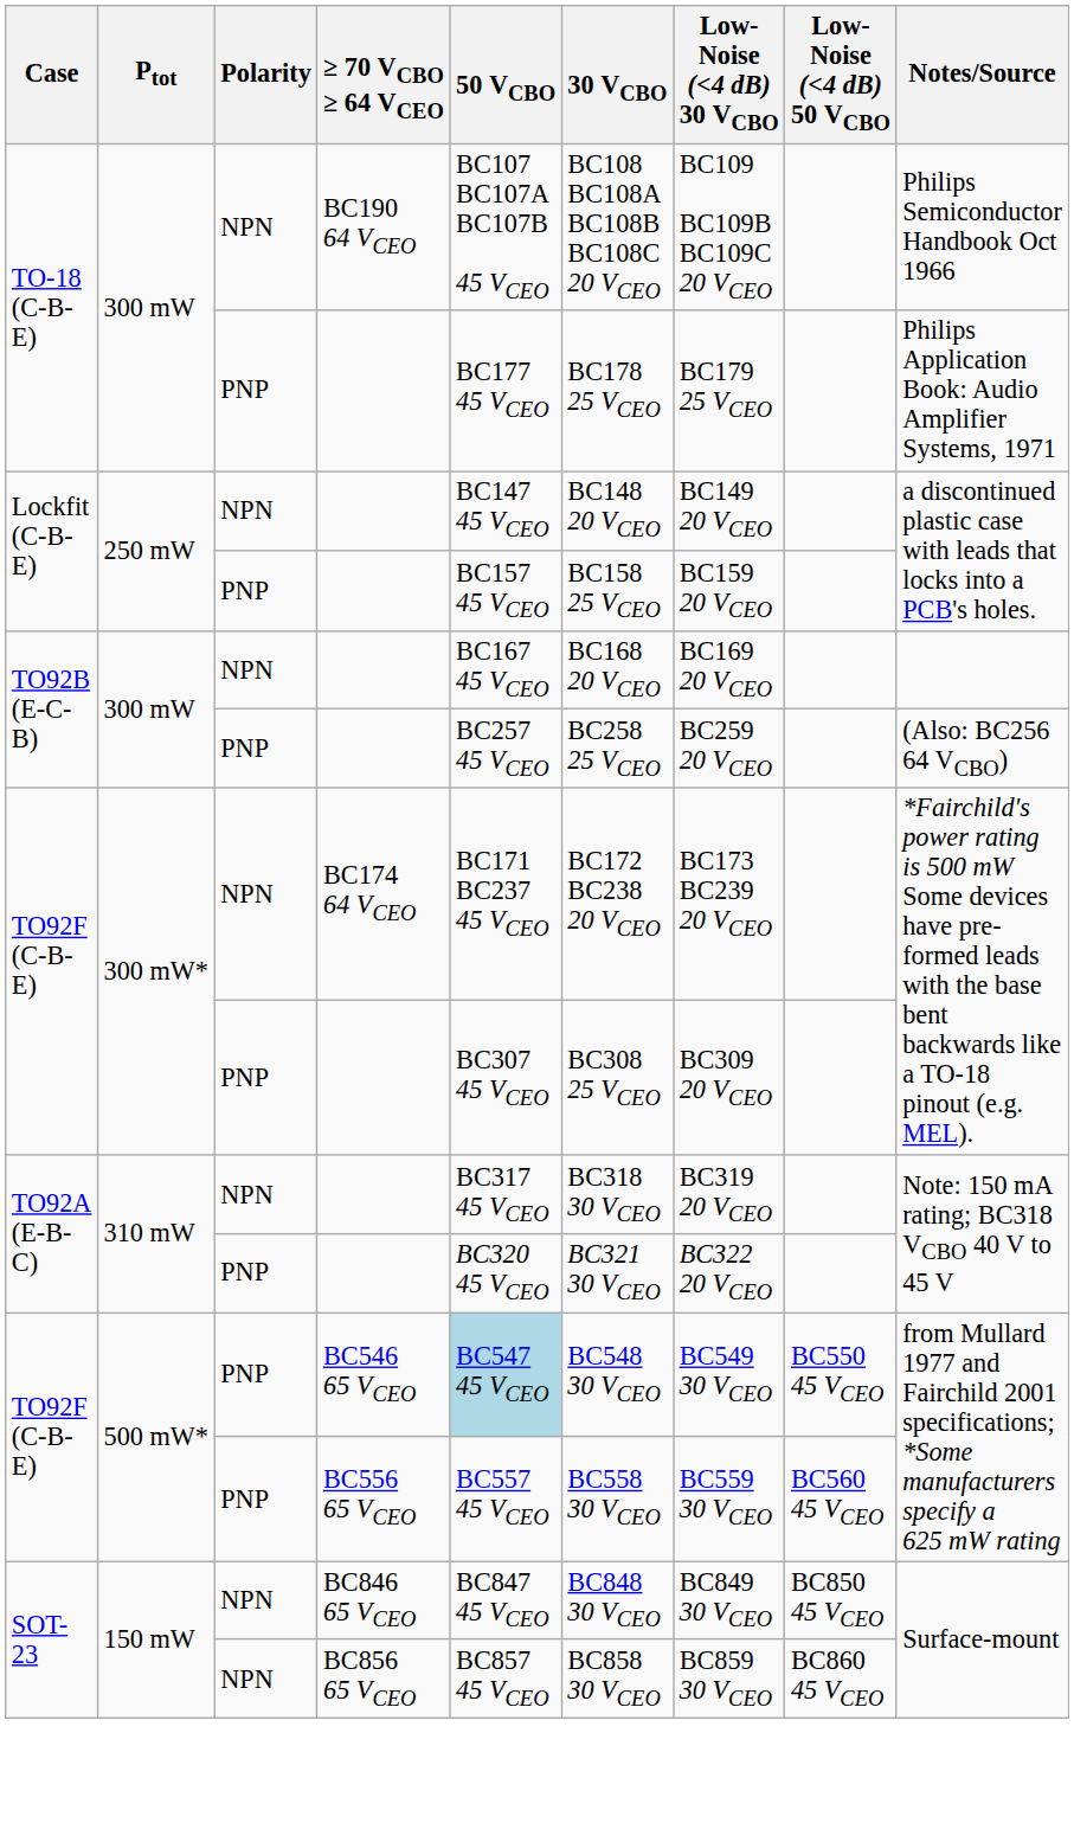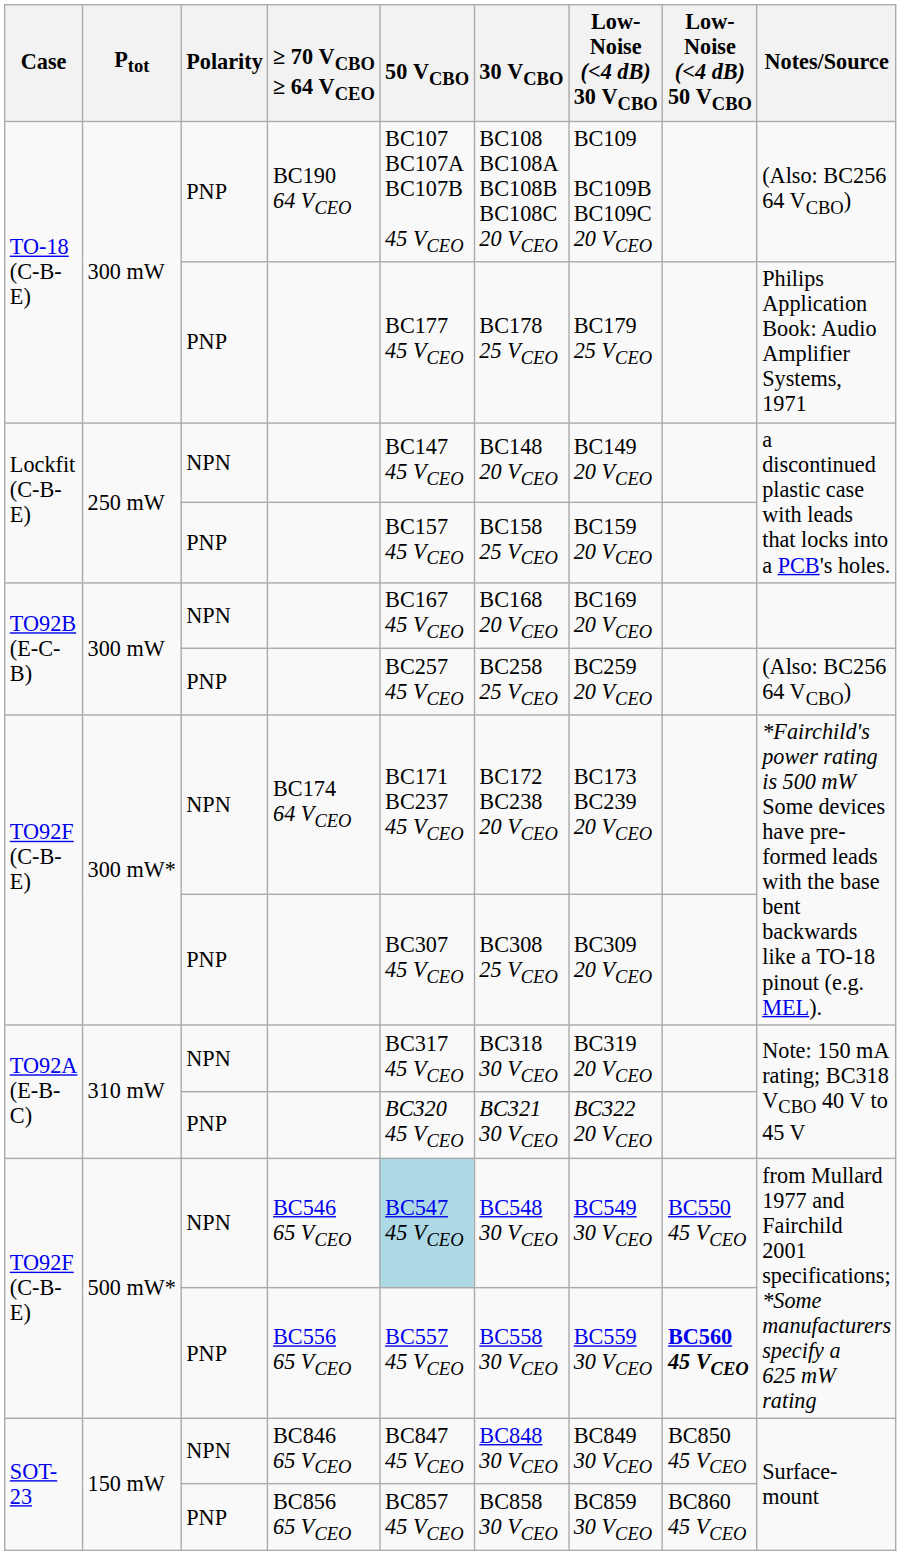BC190 64 VCEO | Polarity: NPN -> PNP
BC190 64 VCEO | Notes/Source: Philips Semiconductor Handbook Oct 1966 -> (Also: BC256 64 VCBO)
BC546 65 VCEO | Polarity: PNP -> NPN
BC556 65 VCEO | Low-Noise (<4 dB) 50 VCBO: normal -> bold
BC856 65 VCEO | Polarity: NPN -> PNP
